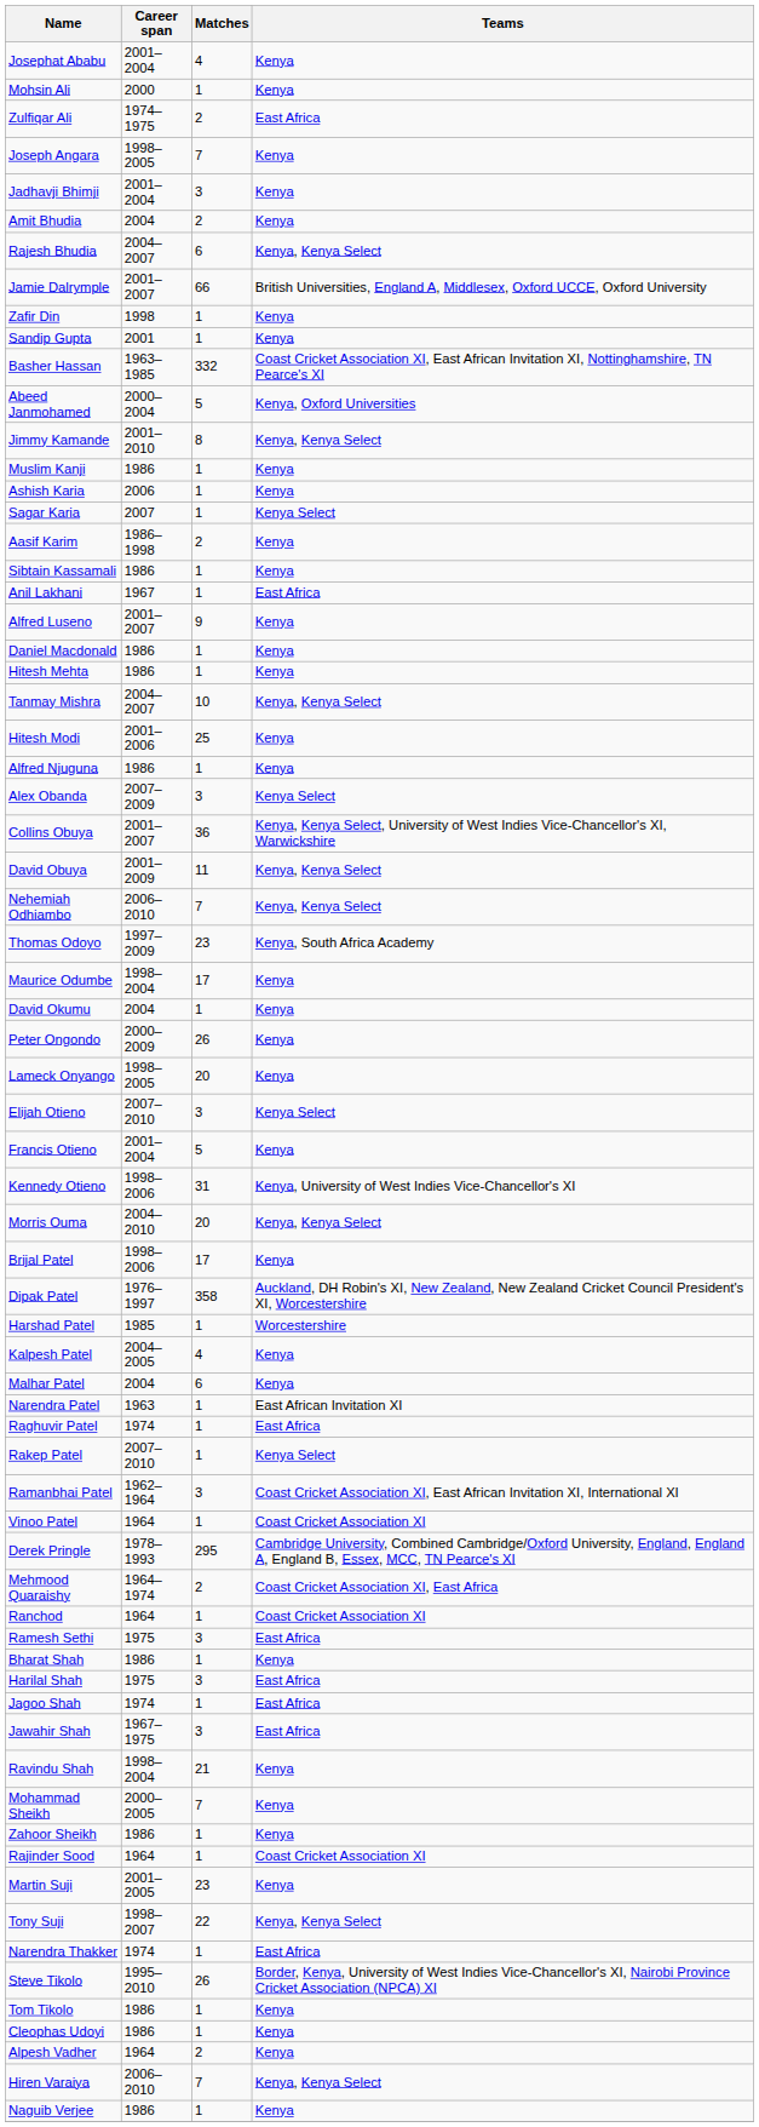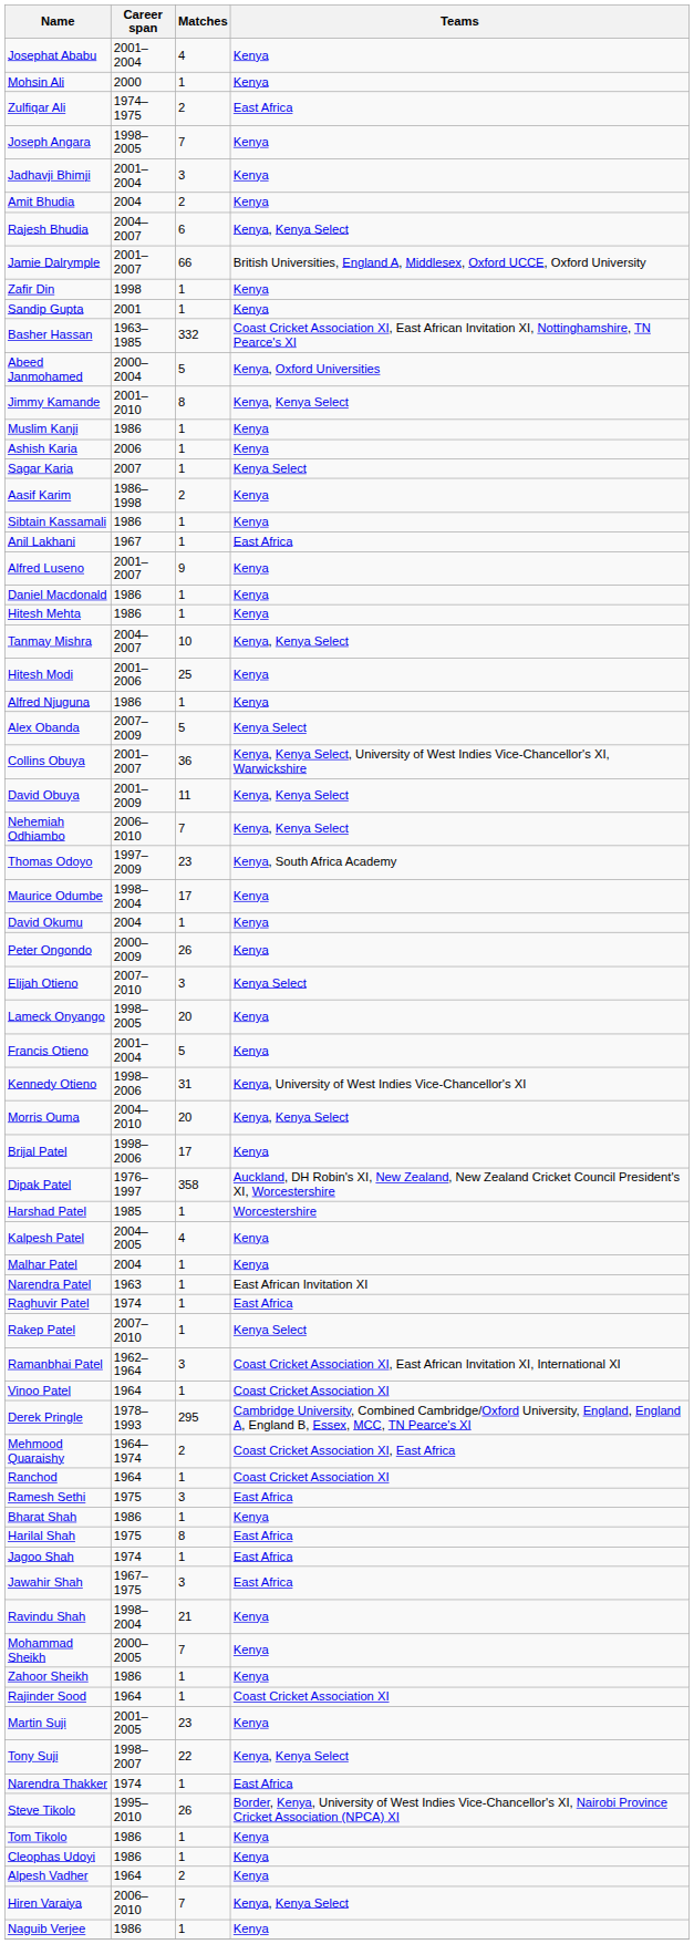Alex Obanda | Matches: 3 -> 5
rows swapped: Lameck Onyango <-> Elijah Otieno
Malhar Patel | Matches: 6 -> 1
Harilal Shah | Matches: 3 -> 8
